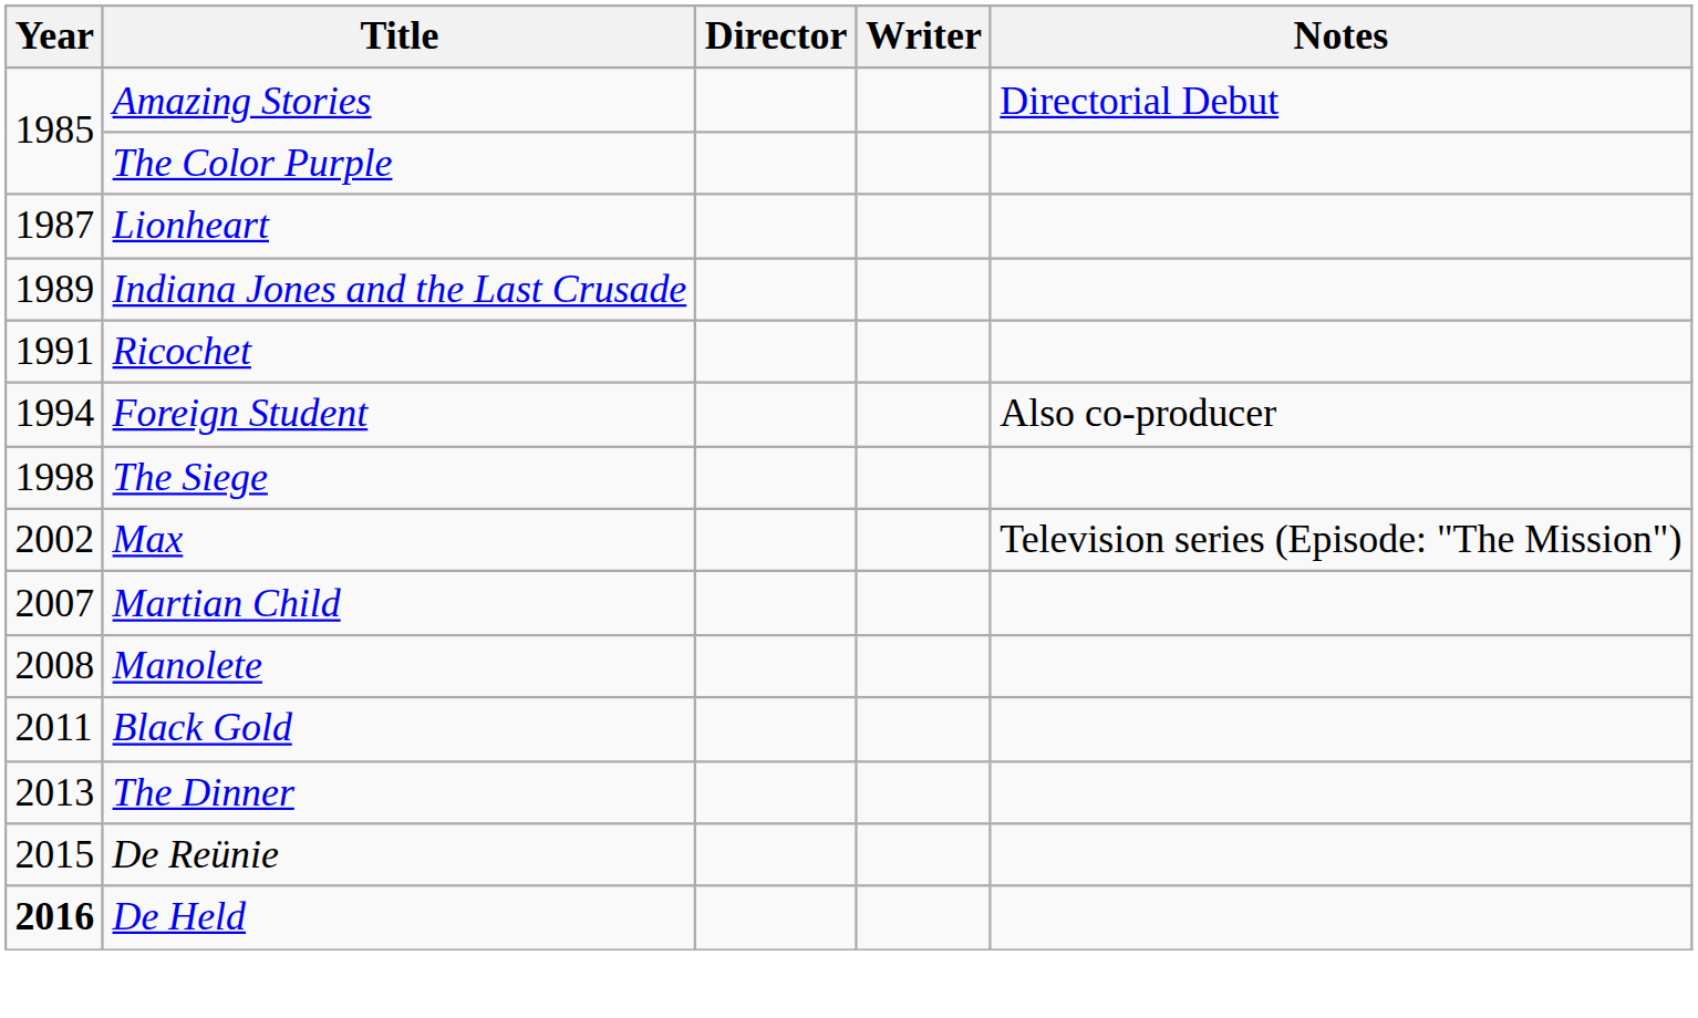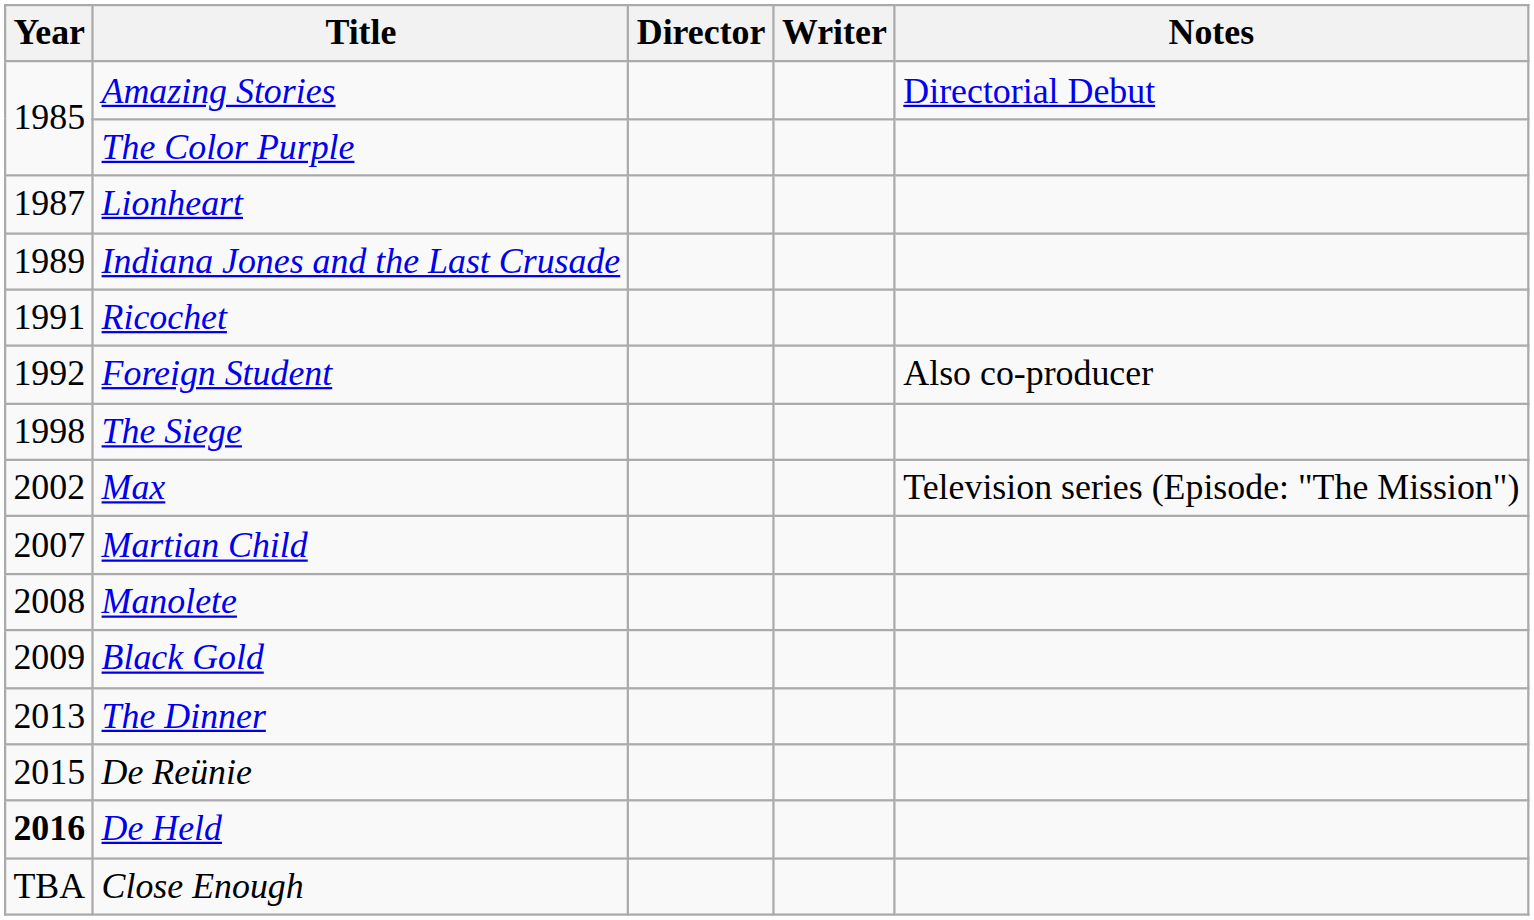Foreign Student | Year: 1994 -> 1992
Black Gold | Year: 2011 -> 2009
+ row: TBA | Close Enough
